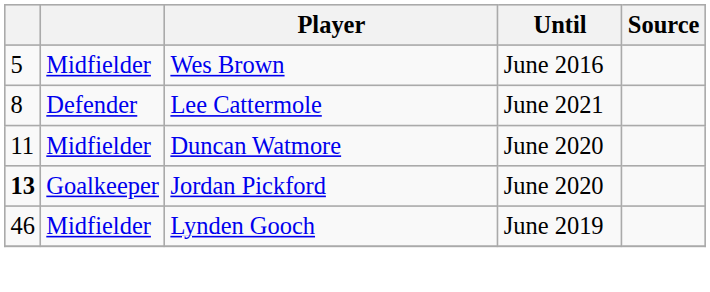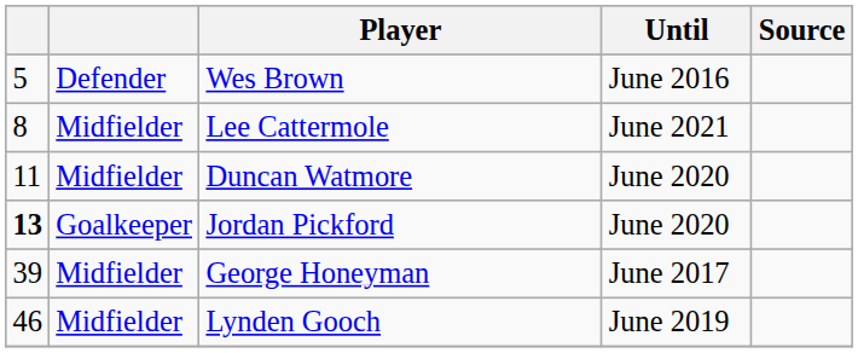Wes Brown | column 2: Midfielder -> Defender
Lee Cattermole | column 2: Defender -> Midfielder
+ row: 39 | Midfielder | George Honeyman | June 2017
